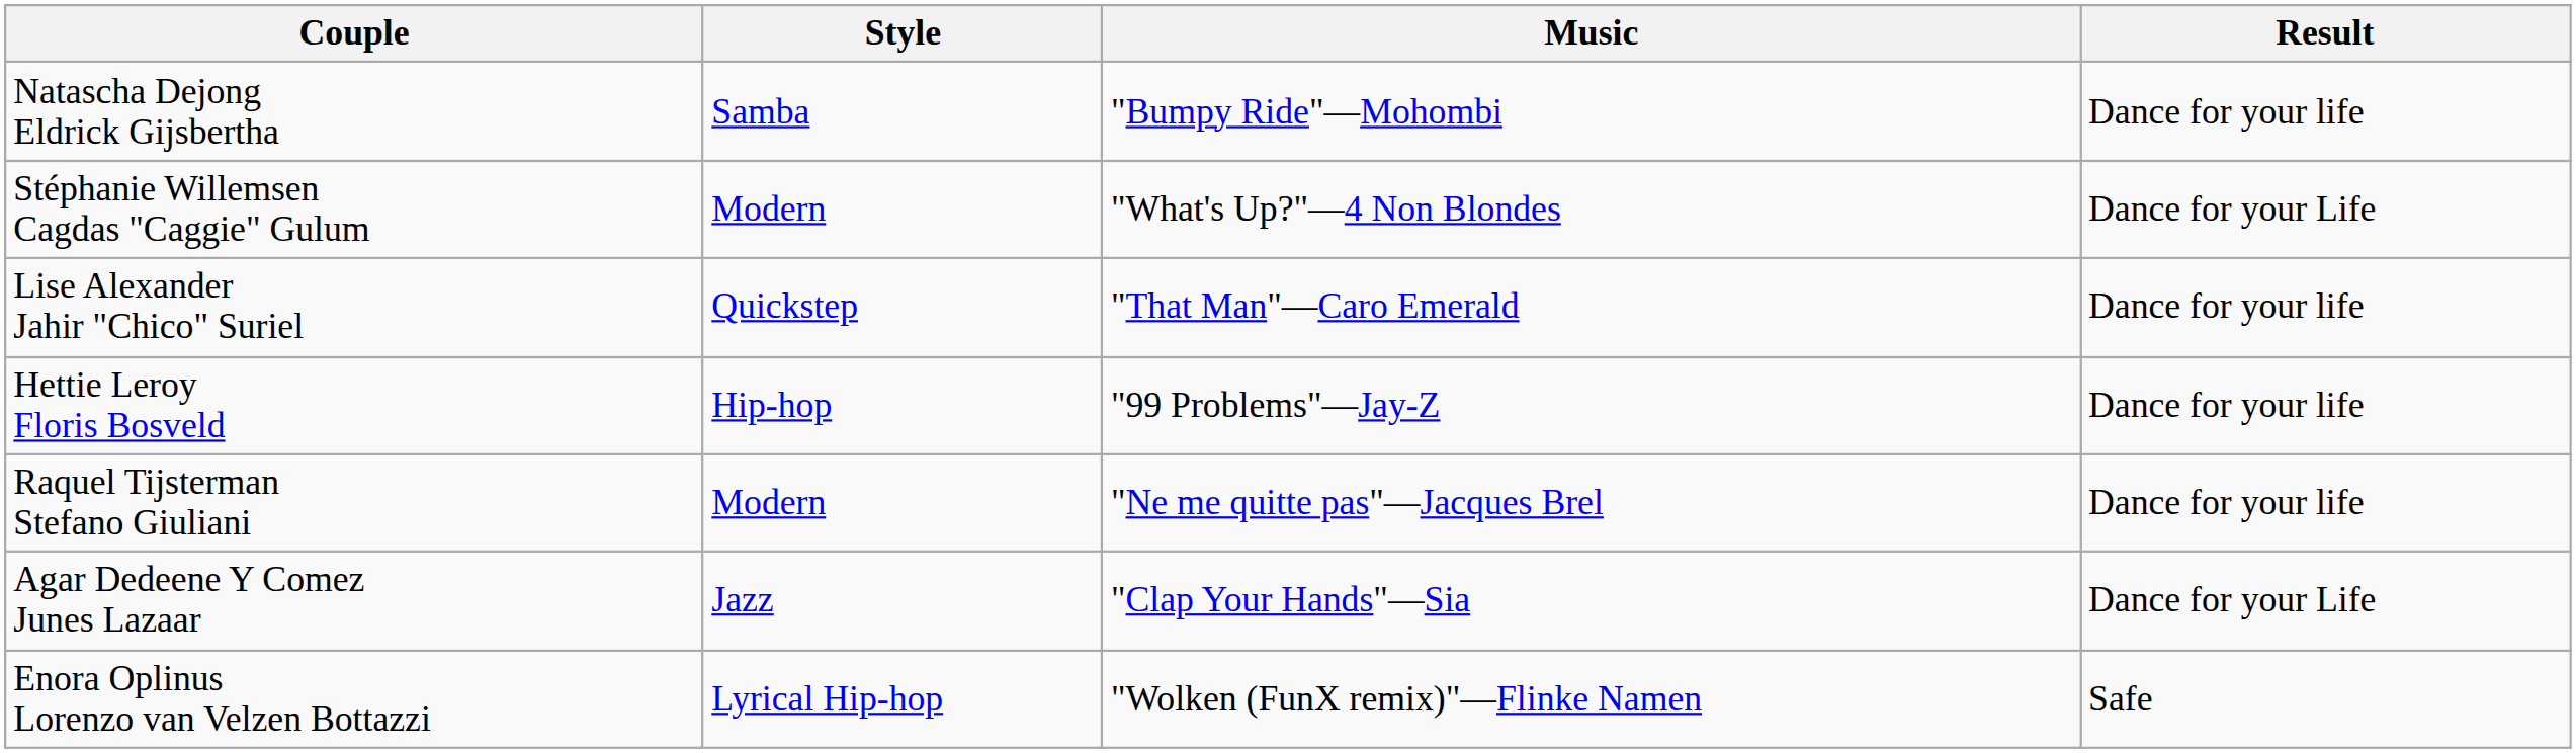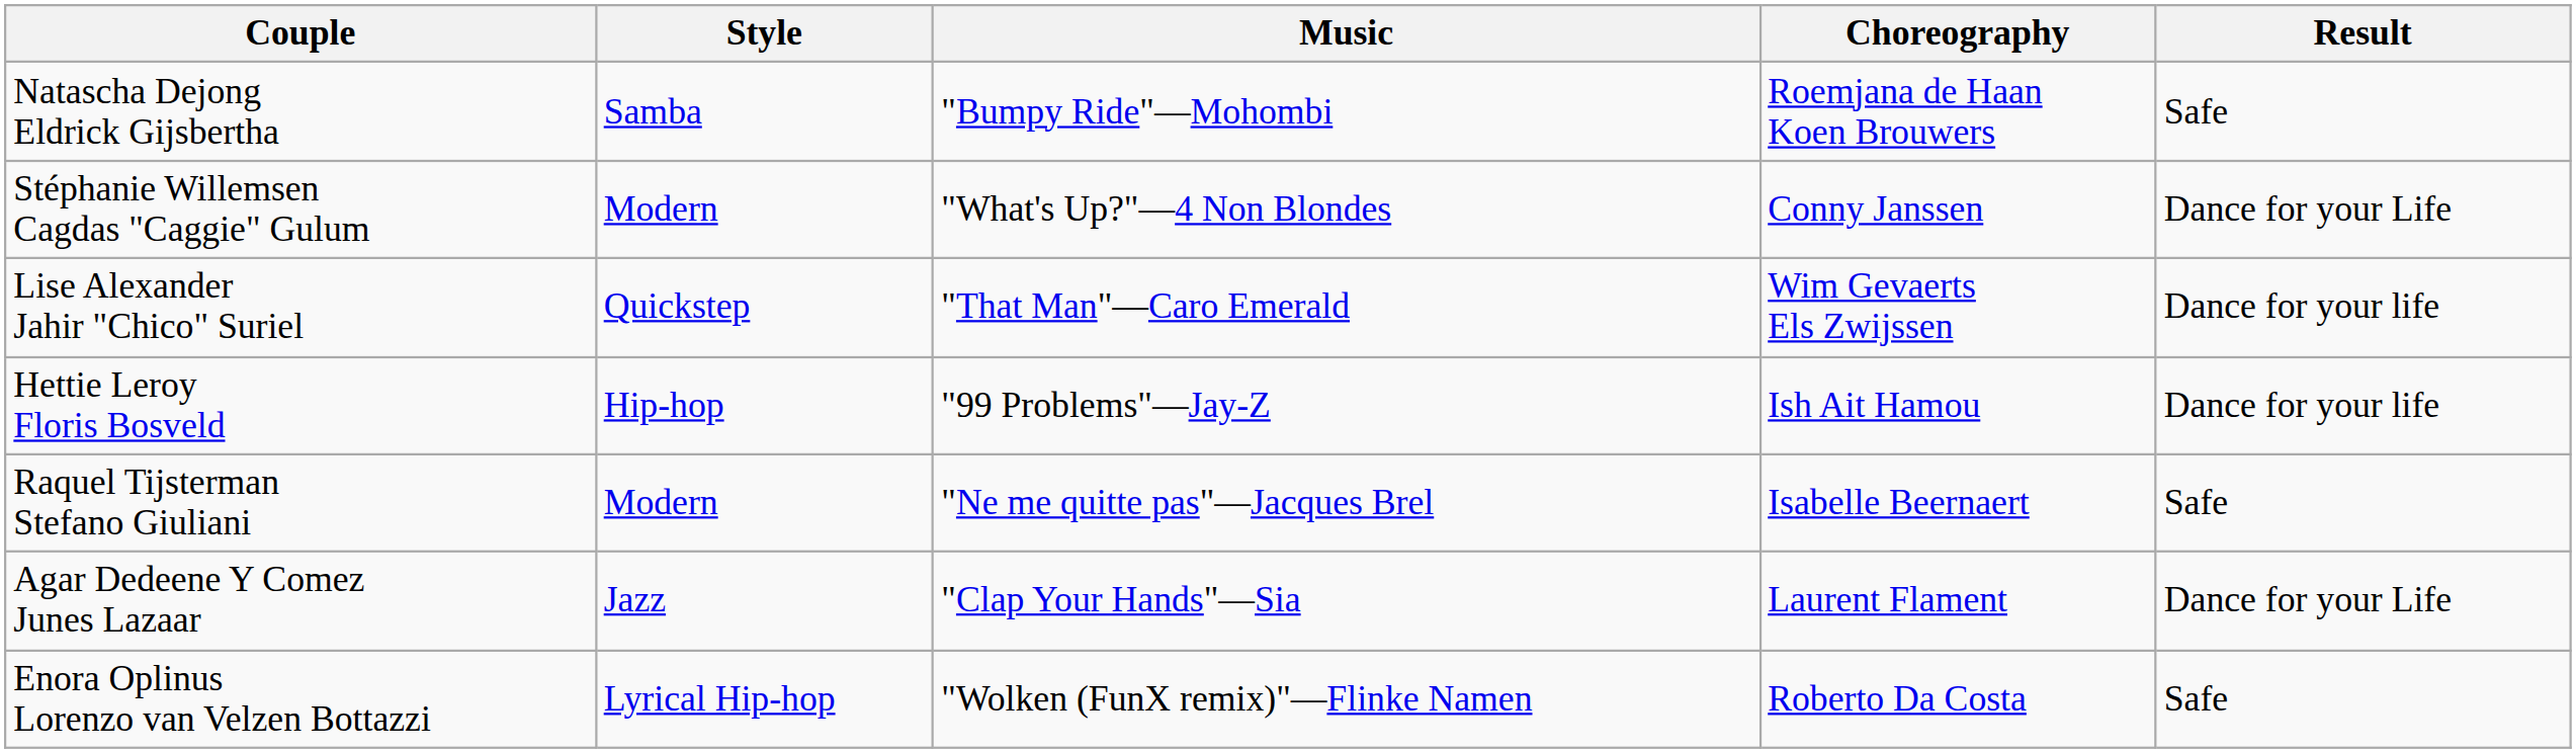+ column: Choreography | Roemjana de Haan Koen Brouwers | Conny Janssen | Wim Gevaerts Els Zwijssen | Ish Ait Hamou | Isabelle Beernaert | Laurent Flament | Roberto Da Costa
Natascha Dejong Eldrick Gijsbertha | Result: Dance for your life -> Safe
Raquel Tijsterman Stefano Giuliani | Result: Dance for your life -> Safe
